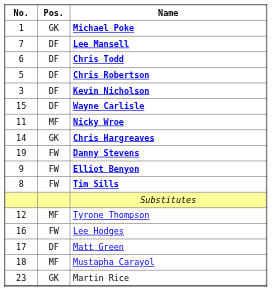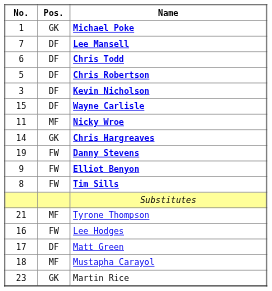Tyrone Thompson | No.: 12 -> 21
